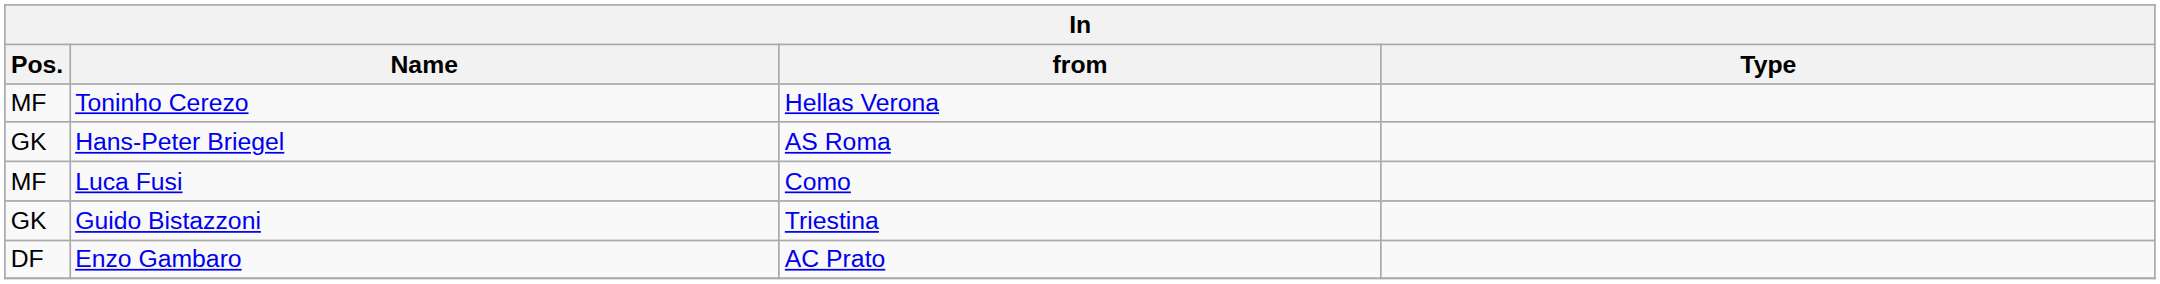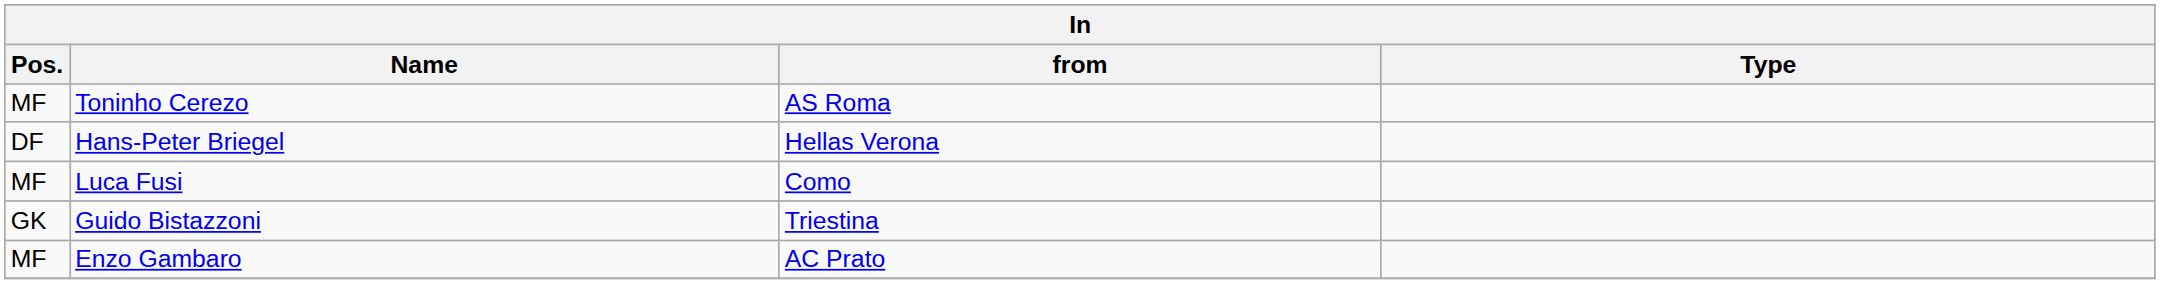Toninho Cerezo | from: Hellas Verona -> AS Roma
Hans-Peter Briegel | Pos.: GK -> DF
Hans-Peter Briegel | from: AS Roma -> Hellas Verona
Enzo Gambaro | Pos.: DF -> MF
